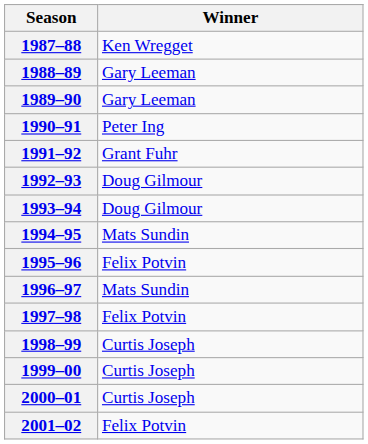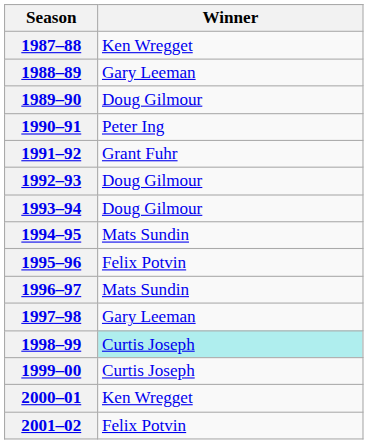1989–90 | Winner: Gary Leeman -> Doug Gilmour
1997–98 | Winner: Felix Potvin -> Gary Leeman
1998–99 | Winner: no background -> paleturquoise background
2000–01 | Winner: Curtis Joseph -> Ken Wregget
